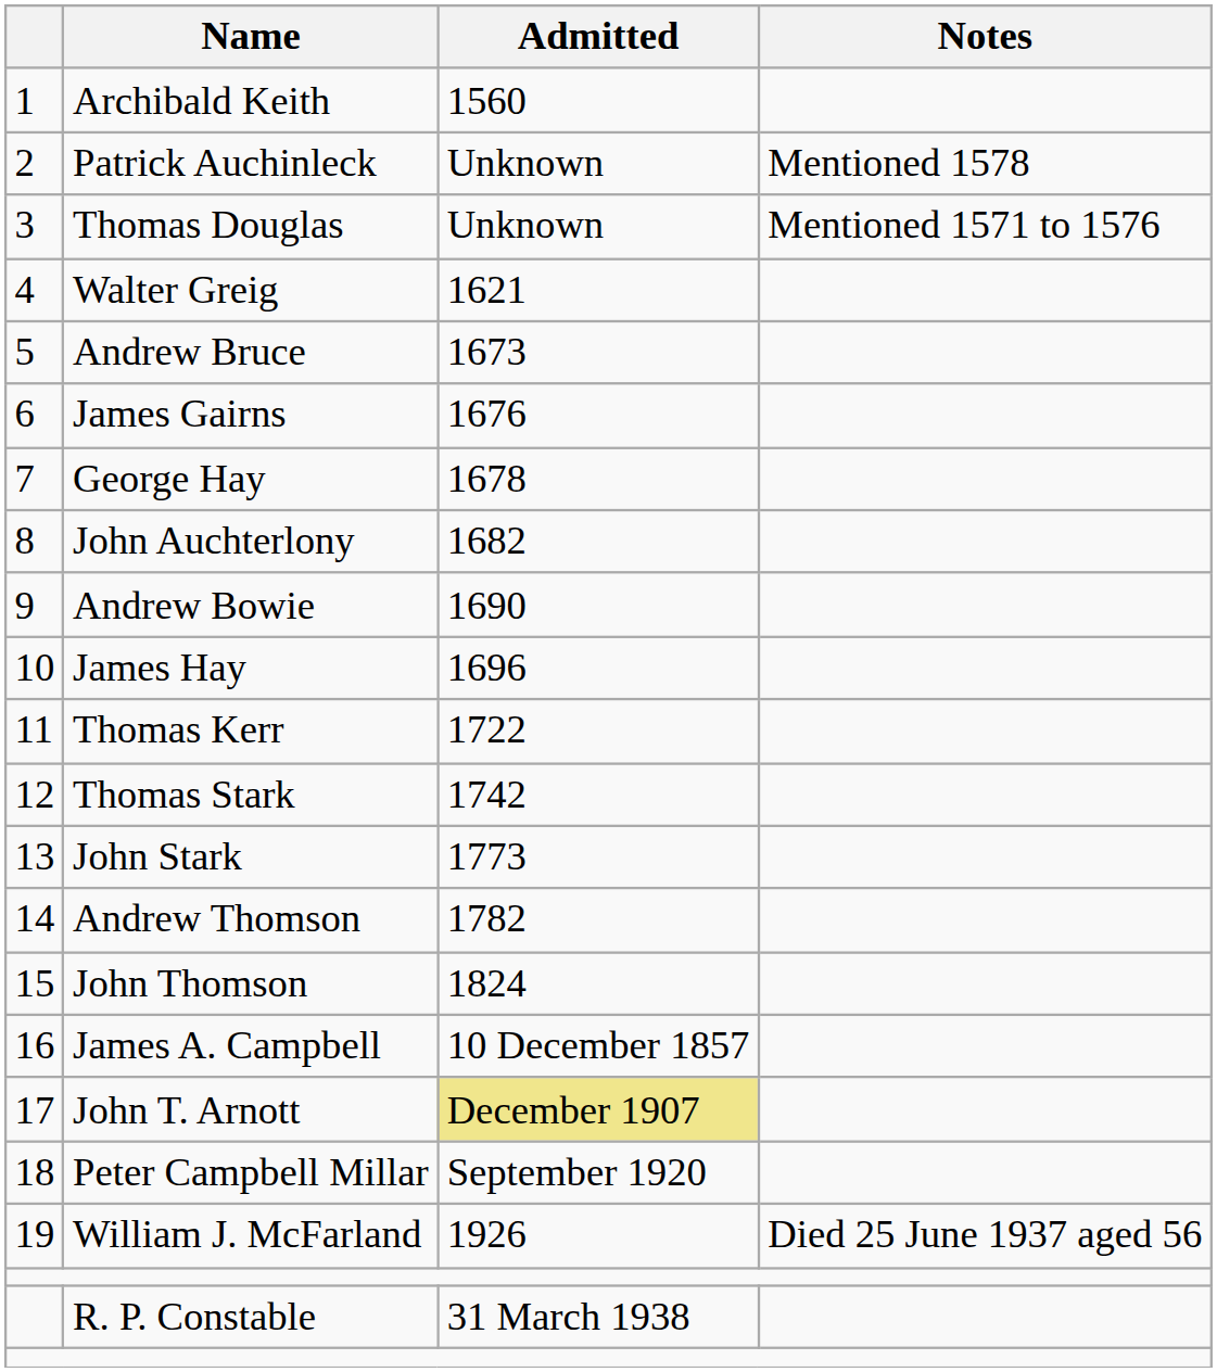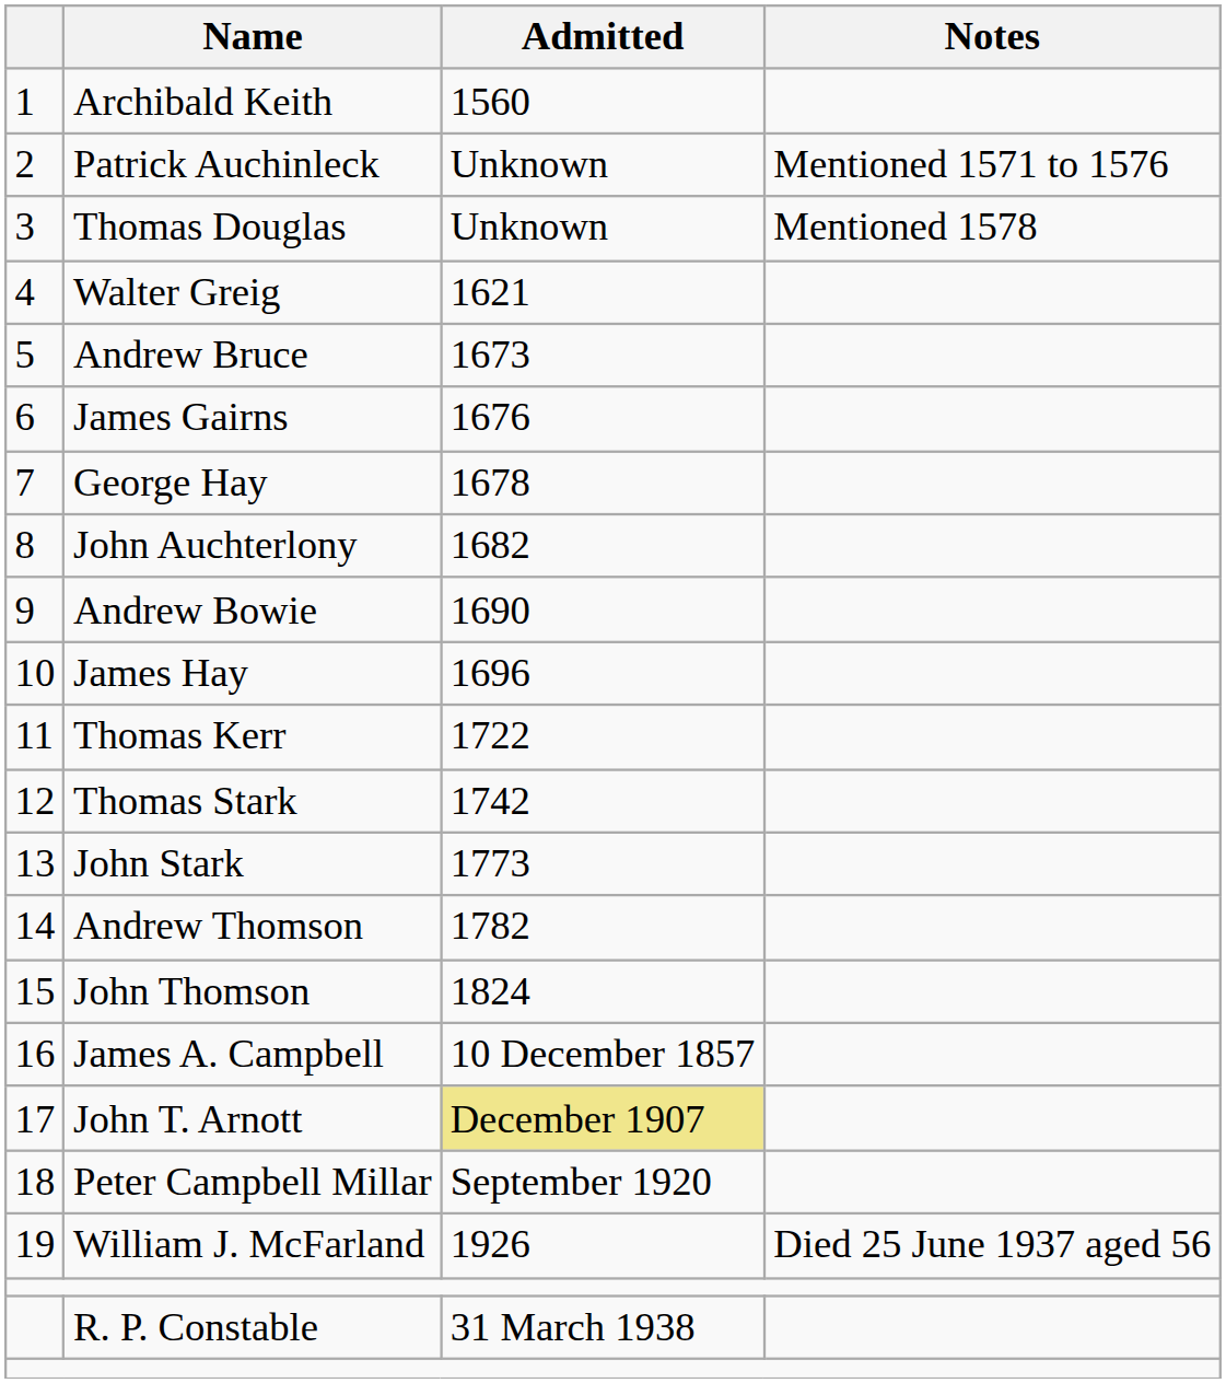Patrick Auchinleck | Notes: Mentioned 1578 -> Mentioned 1571 to 1576
Thomas Douglas | Notes: Mentioned 1571 to 1576 -> Mentioned 1578
